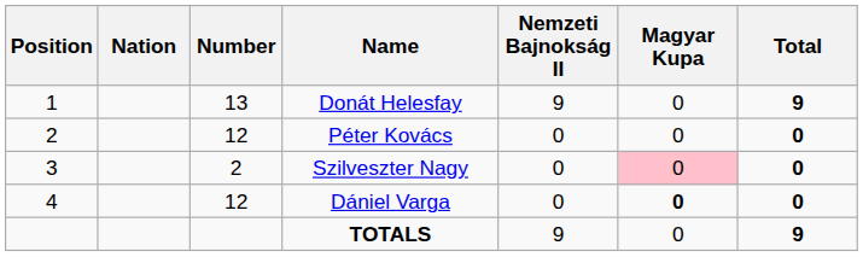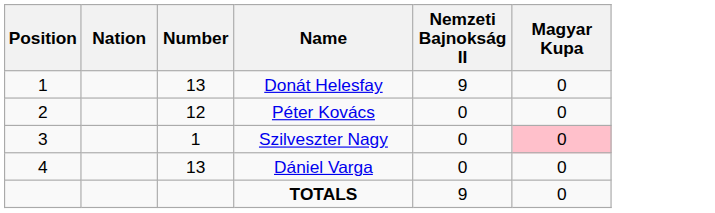- column: Total | 9 | 0 | 0 | 0 | 9
Szilveszter Nagy | Number: 2 -> 1
Dániel Varga | Number: 12 -> 13
Dániel Varga | Magyar Kupa: bold -> normal
